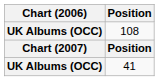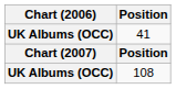rows swapped: 41 <-> 108
